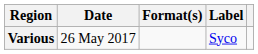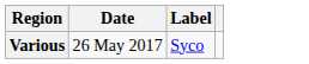- column: Format(s)
